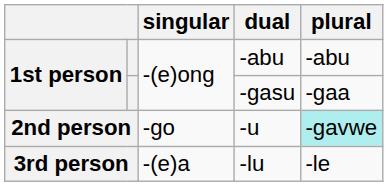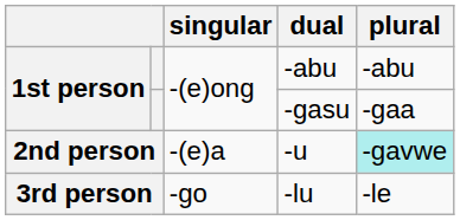-u | singular: -go -> -(e)a
-lu | singular: -(e)a -> -go
